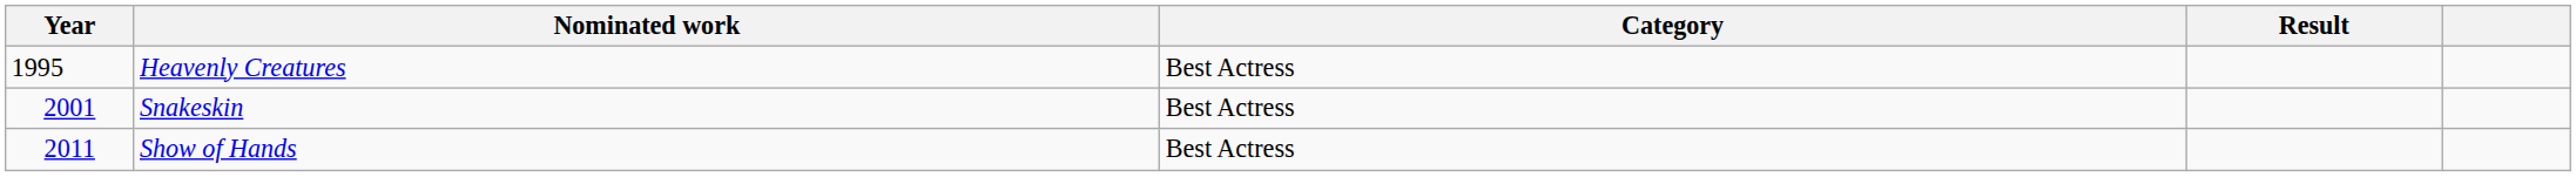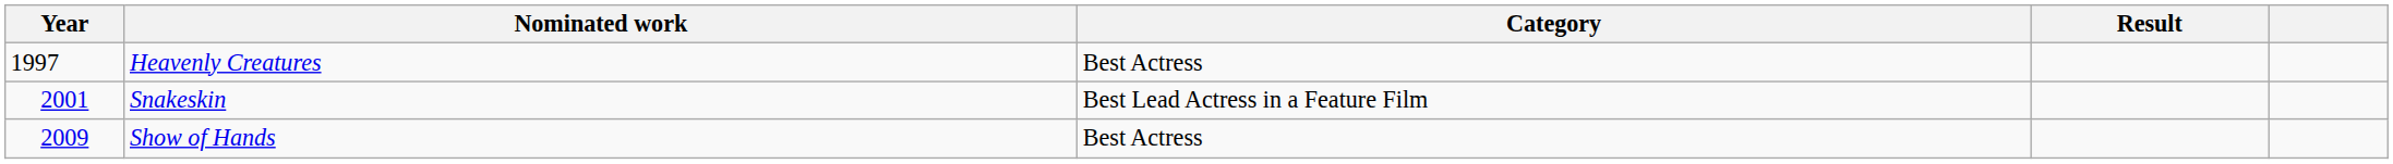Heavenly Creatures | Year: 1995 -> 1997
Snakeskin | Category: Best Actress -> Best Lead Actress in a Feature Film
Show of Hands | Year: 2011 -> 2009
